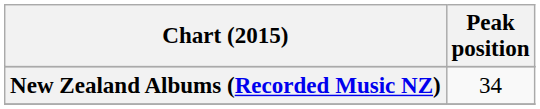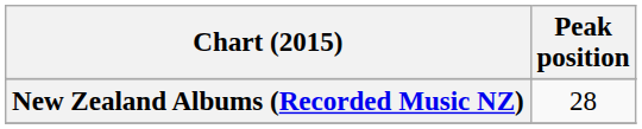New Zealand Albums (Recorded Music NZ) | Peak position: 34 -> 28
